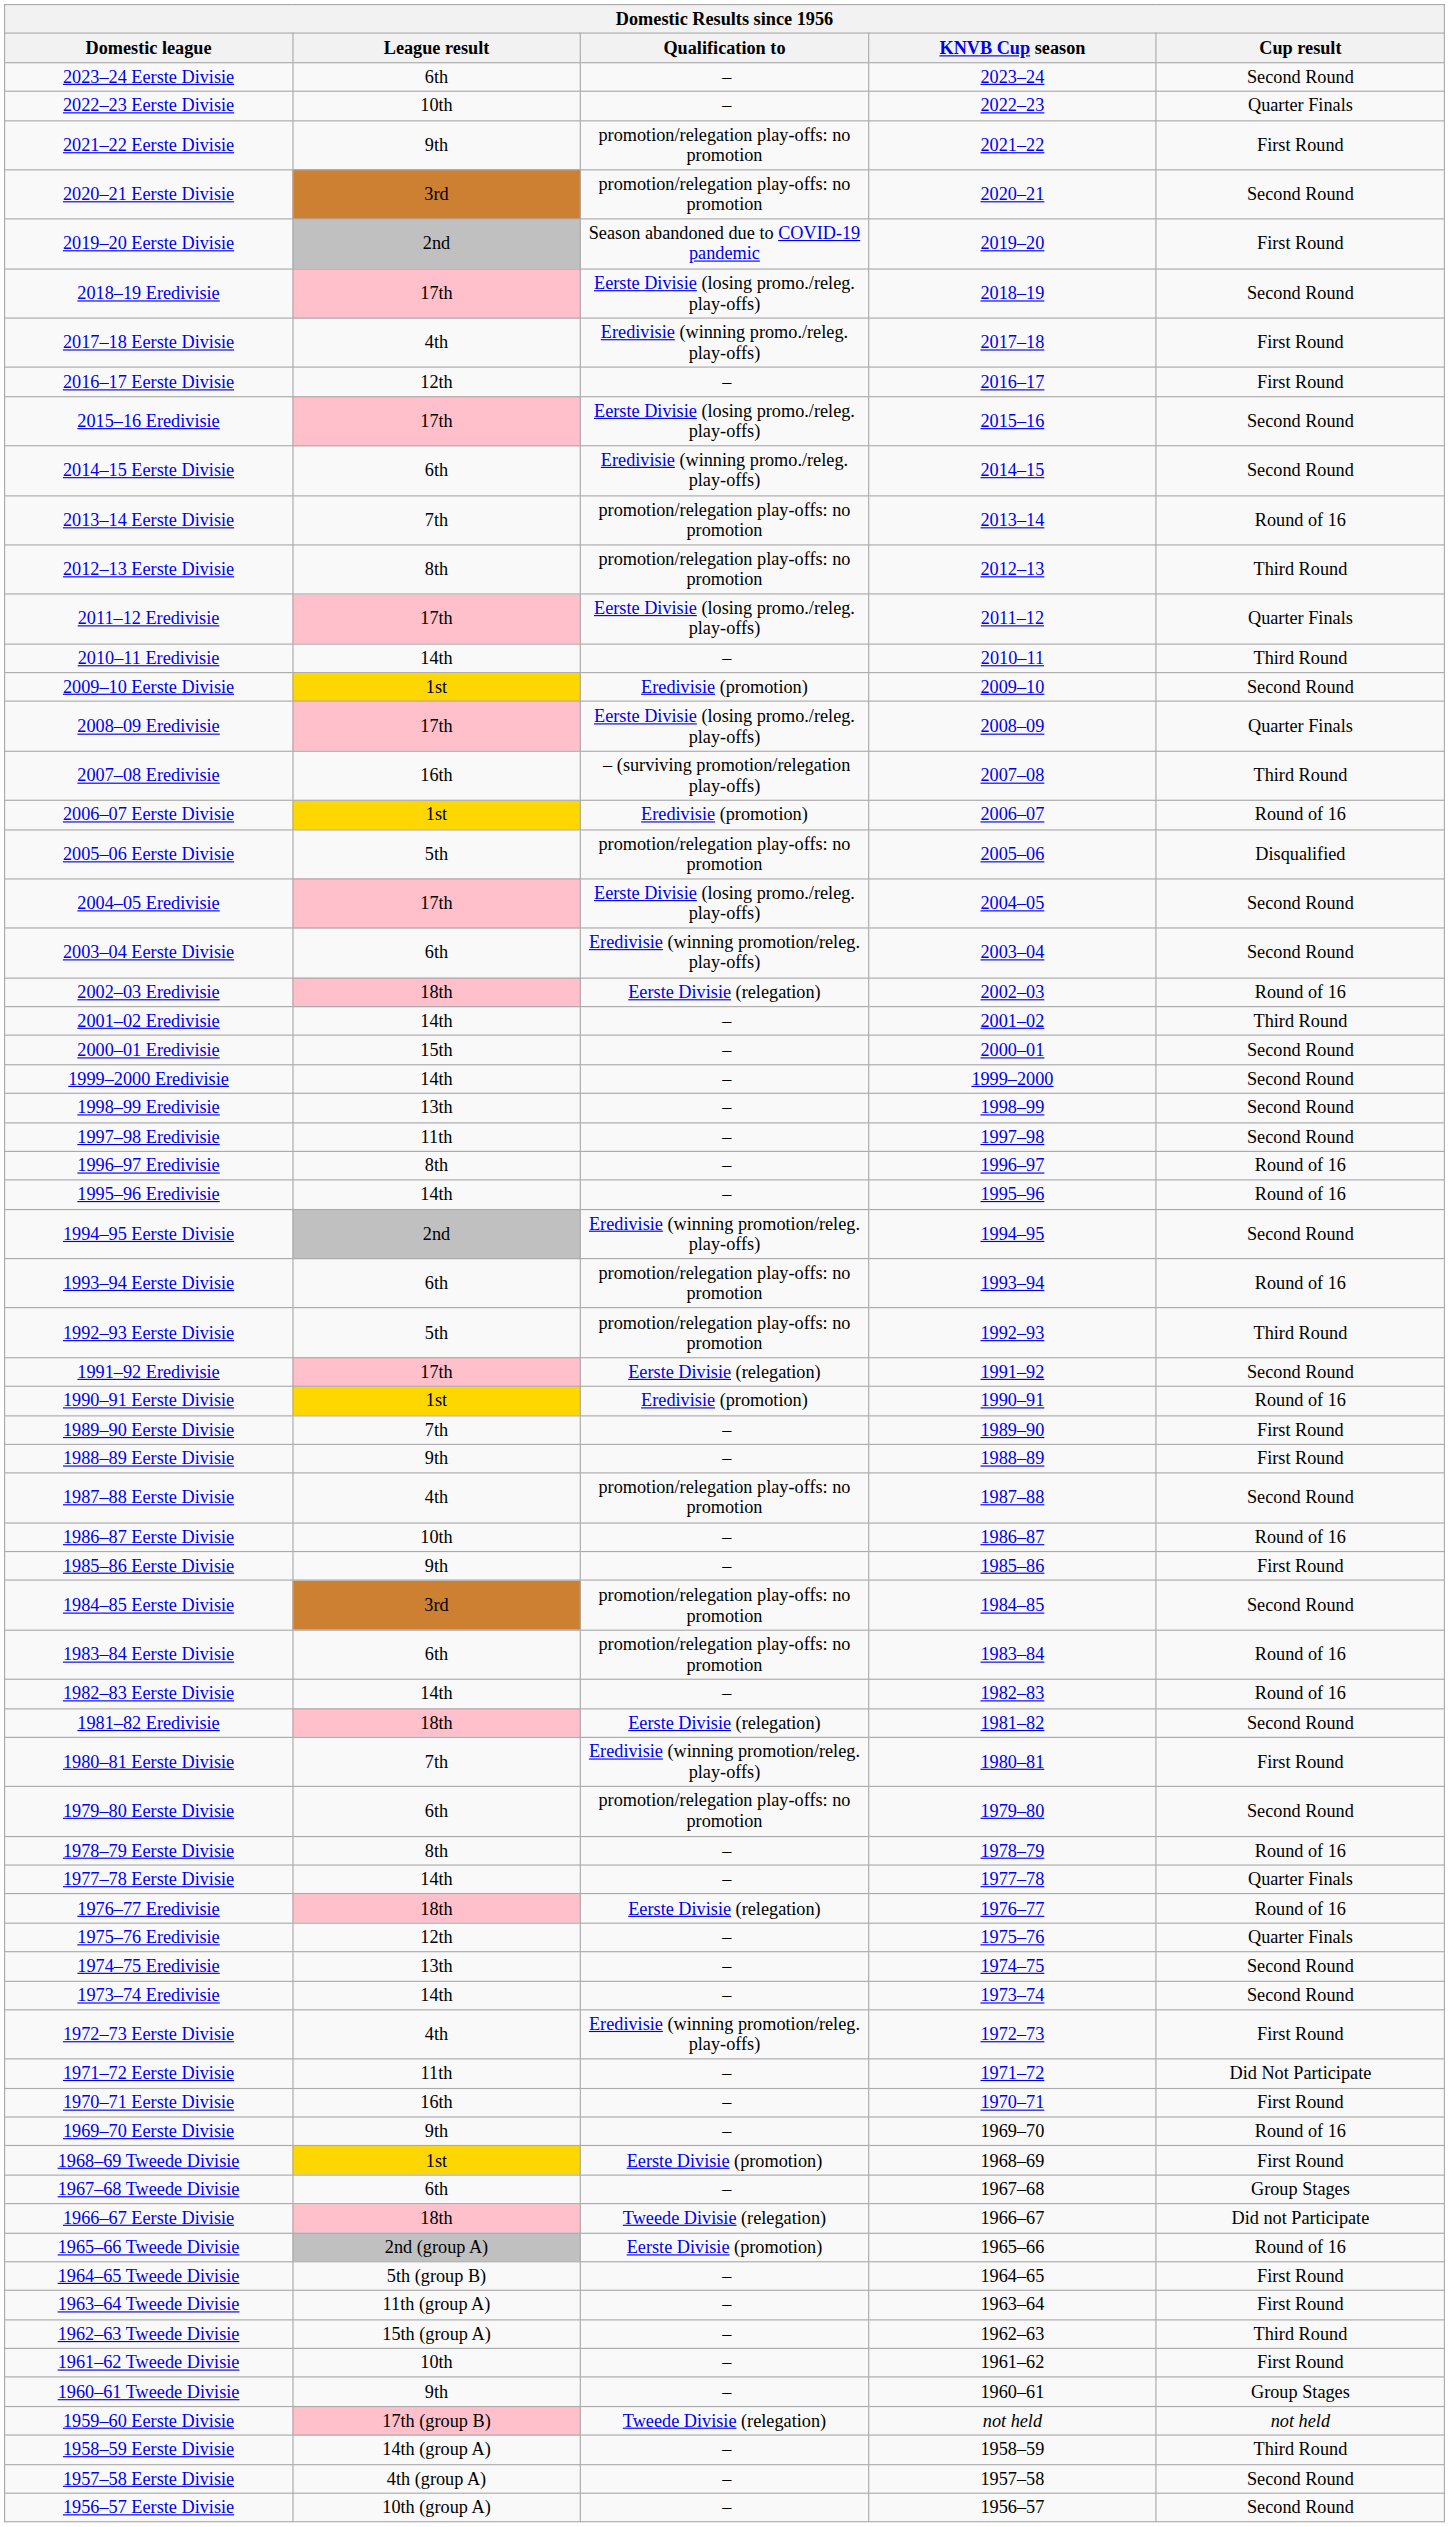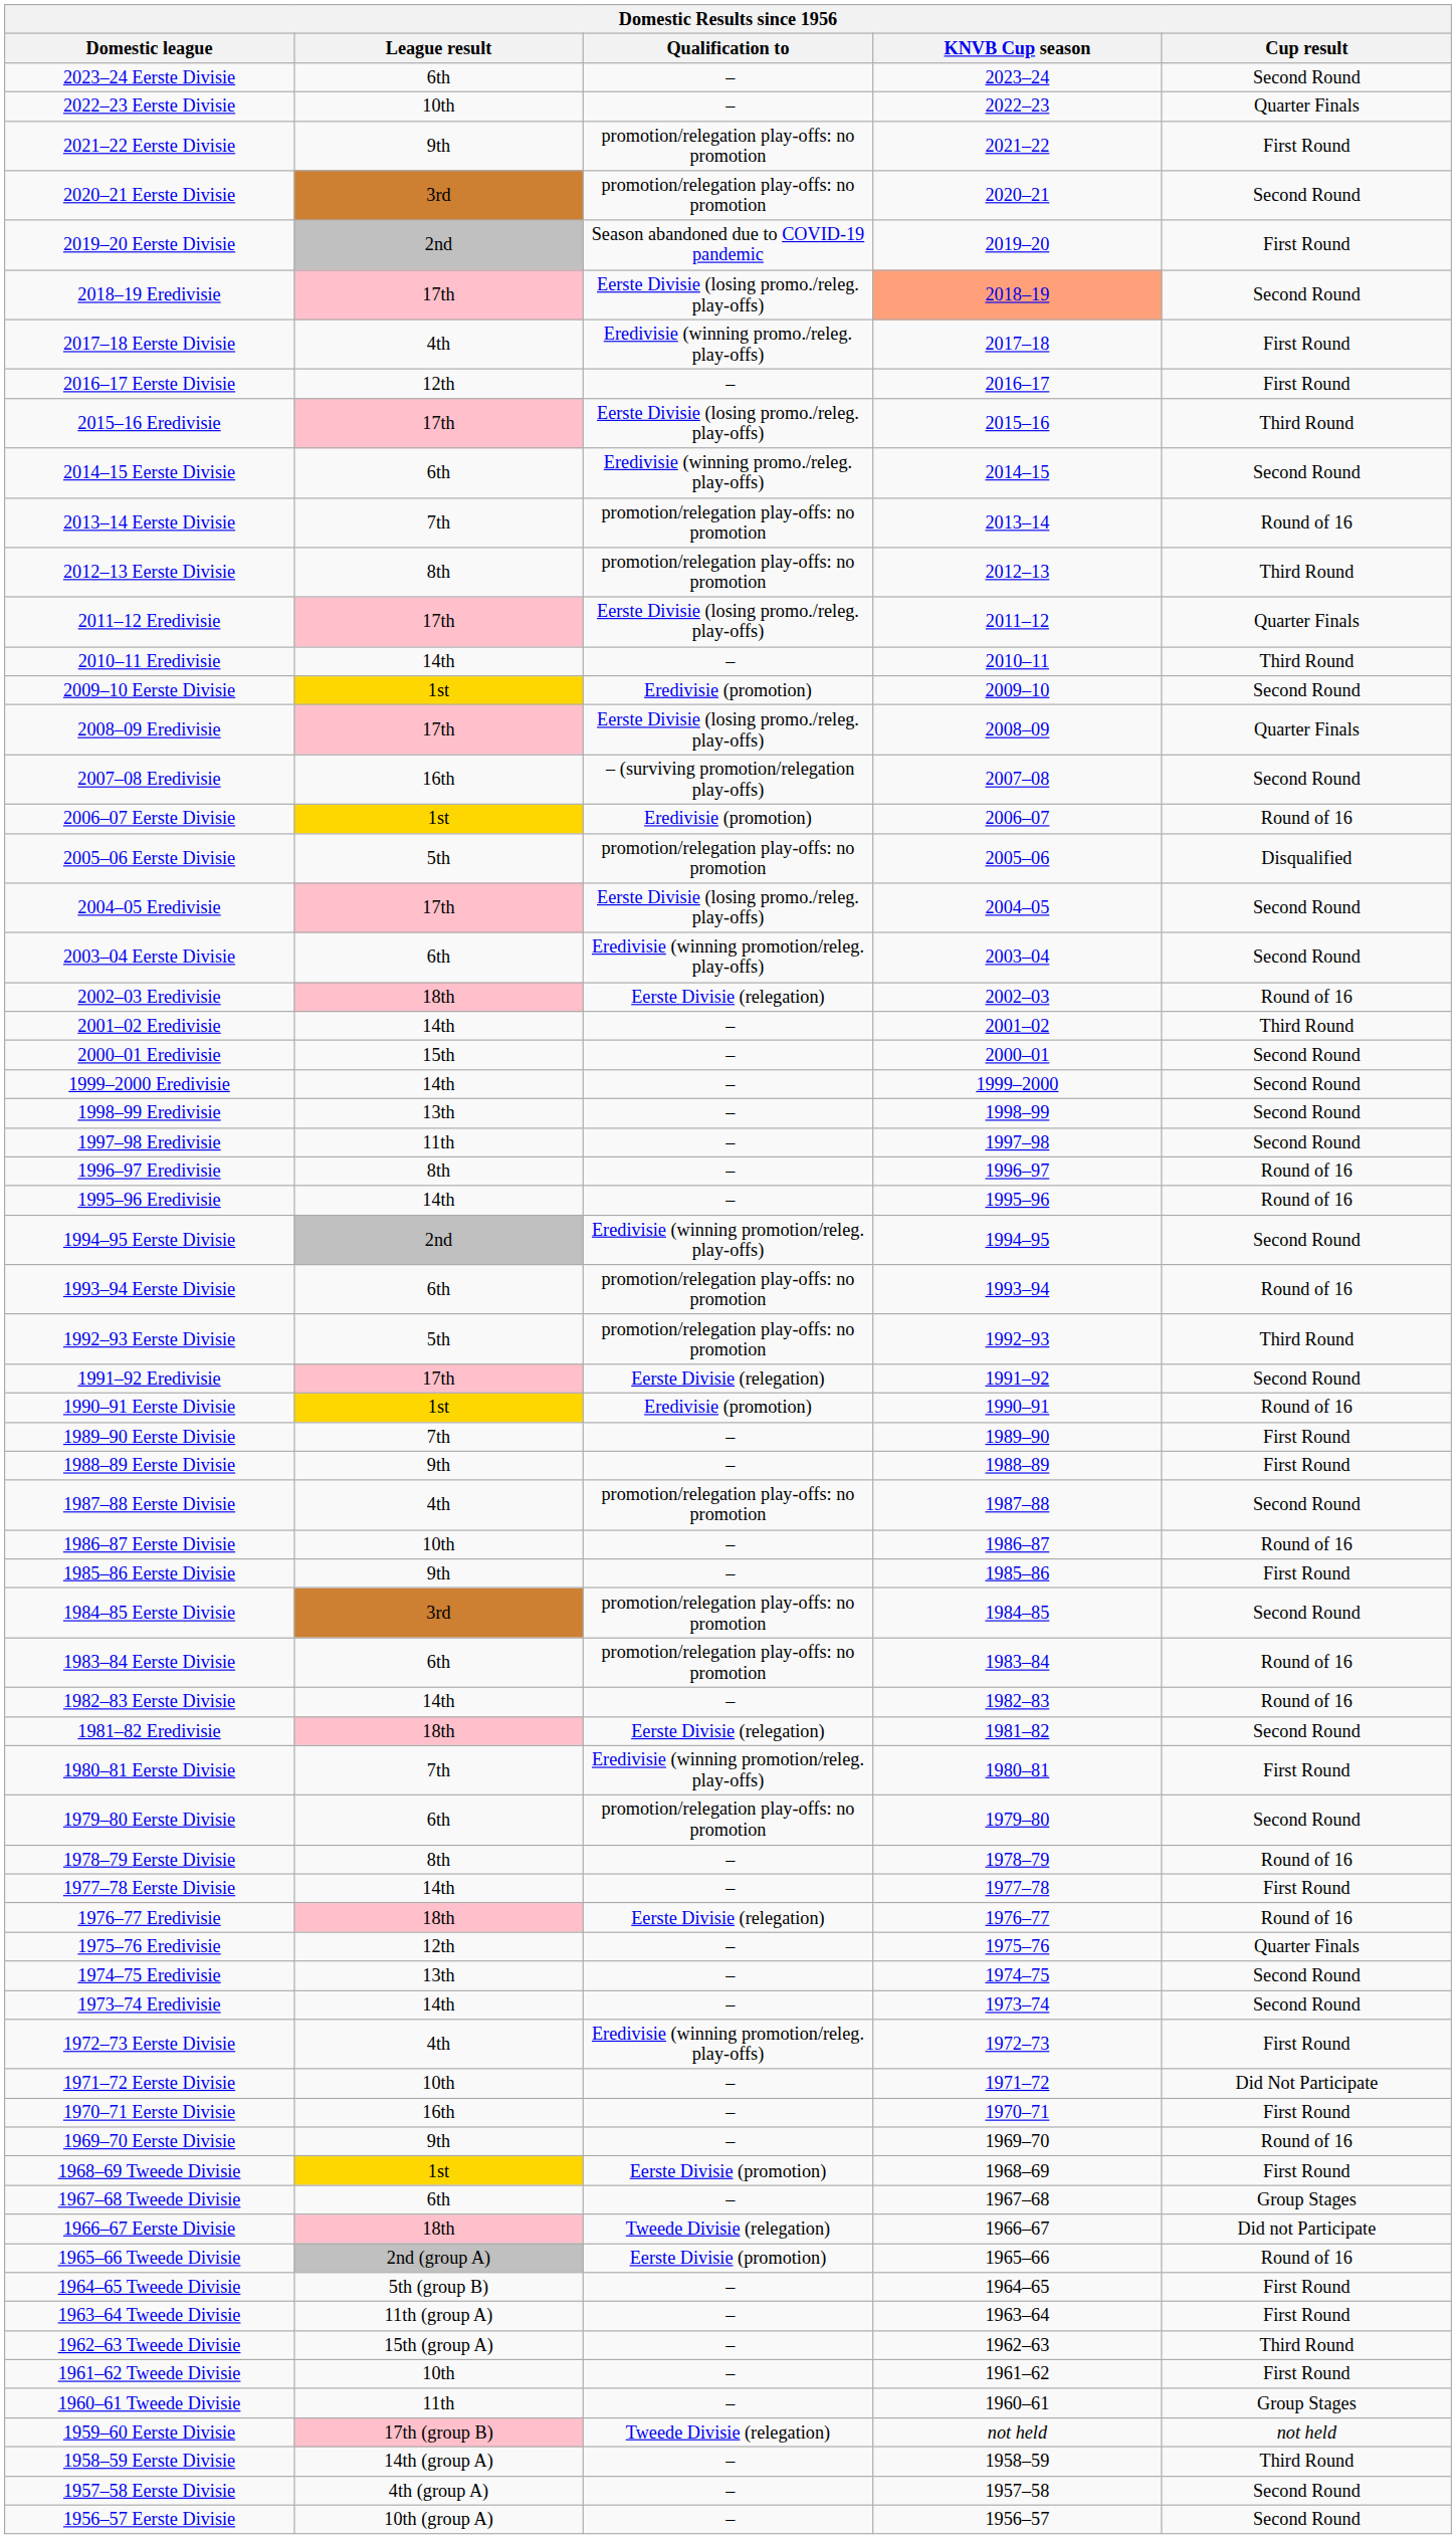2018–19 Eredivisie | KNVB Cup season: no background -> lightsalmon background
2015–16 Eredivisie | Cup result: Second Round -> Third Round
2007–08 Eredivisie | Cup result: Third Round -> Second Round
1977–78 Eerste Divisie | Cup result: Quarter Finals -> First Round
1971–72 Eerste Divisie | League result: 11th -> 10th
1960–61 Tweede Divisie | League result: 9th -> 11th
